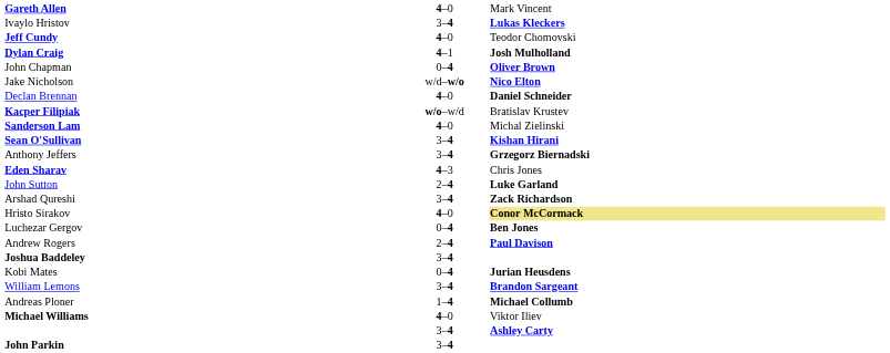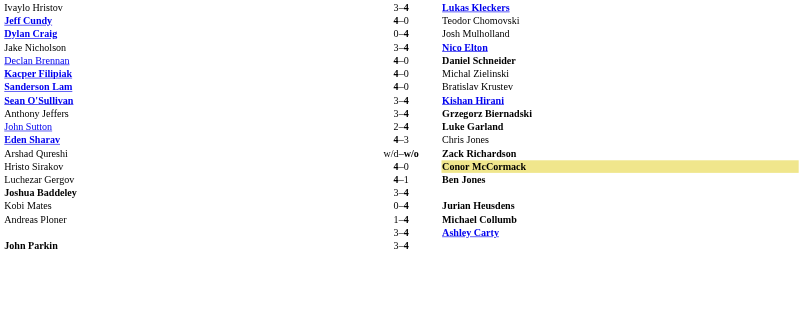- row: Gareth Allen | 4–0 | Mark Vincent
Dylan Craig | column 2: 4–1 -> 0–4
Dylan Craig | column 3: bold -> normal
- row: John Chapman | 0–4 | Oliver Brown
Jake Nicholson | column 2: w/d–w/o -> 3–4
Kacper Filipiak | column 2: w/o–w/d -> 4–0
Kacper Filipiak | column 3: Bratislav Krustev -> Michal Zielinski
Sanderson Lam | column 3: Michal Zielinski -> Bratislav Krustev
rows swapped: John Sutton <-> Eden Sharav
Arshad Qureshi | column 2: 3–4 -> w/d–w/o
Luchezar Gergov | column 2: 0–4 -> 4–1
- row: Andrew Rogers | 2–4 | Paul Davison
- row: William Lemons | 3–4 | Brandon Sargeant
- row: Michael Williams | 4–0 | Viktor Iliev
